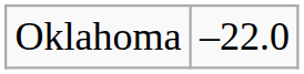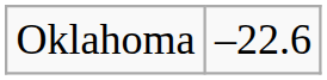Oklahoma | column 2: –22.0 -> –22.6
